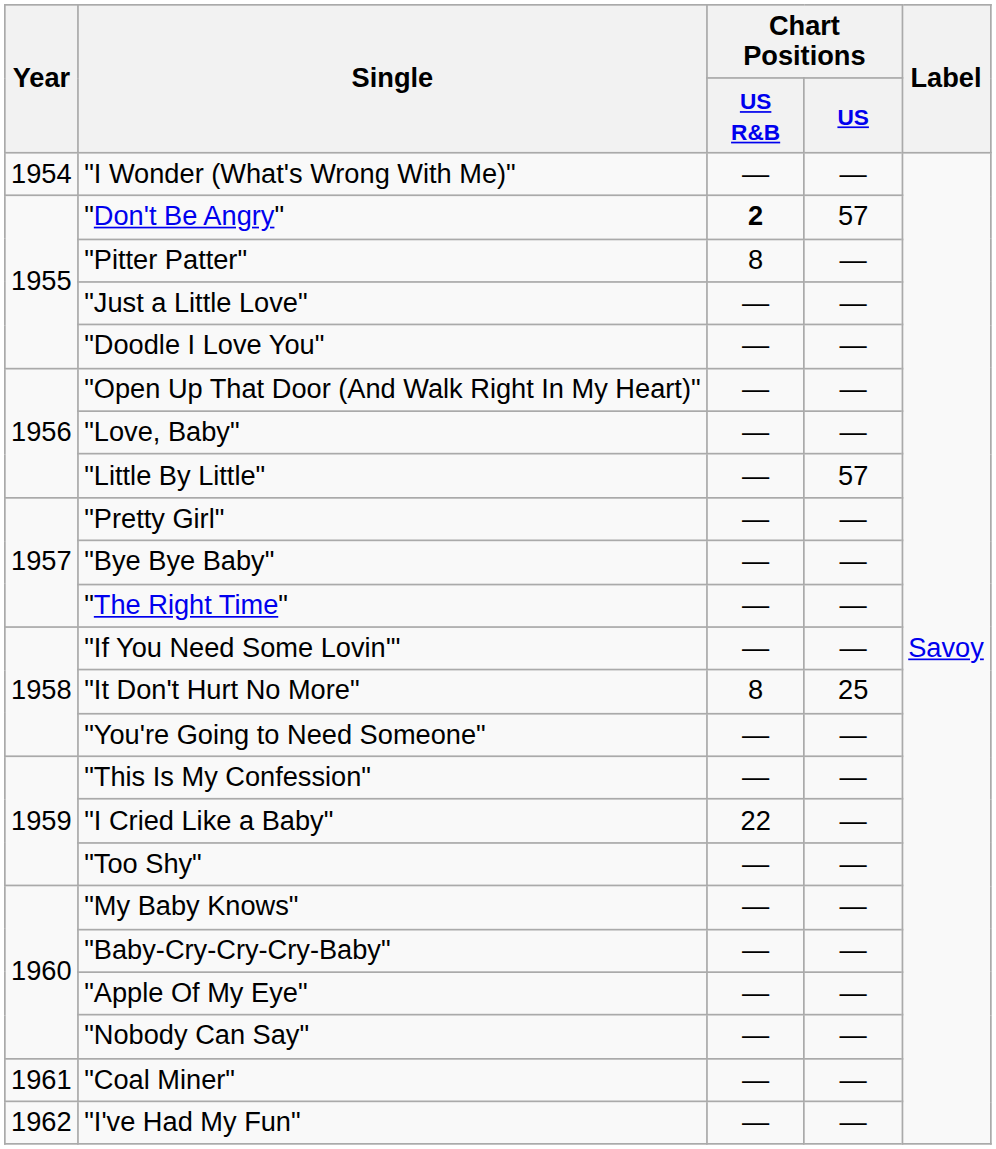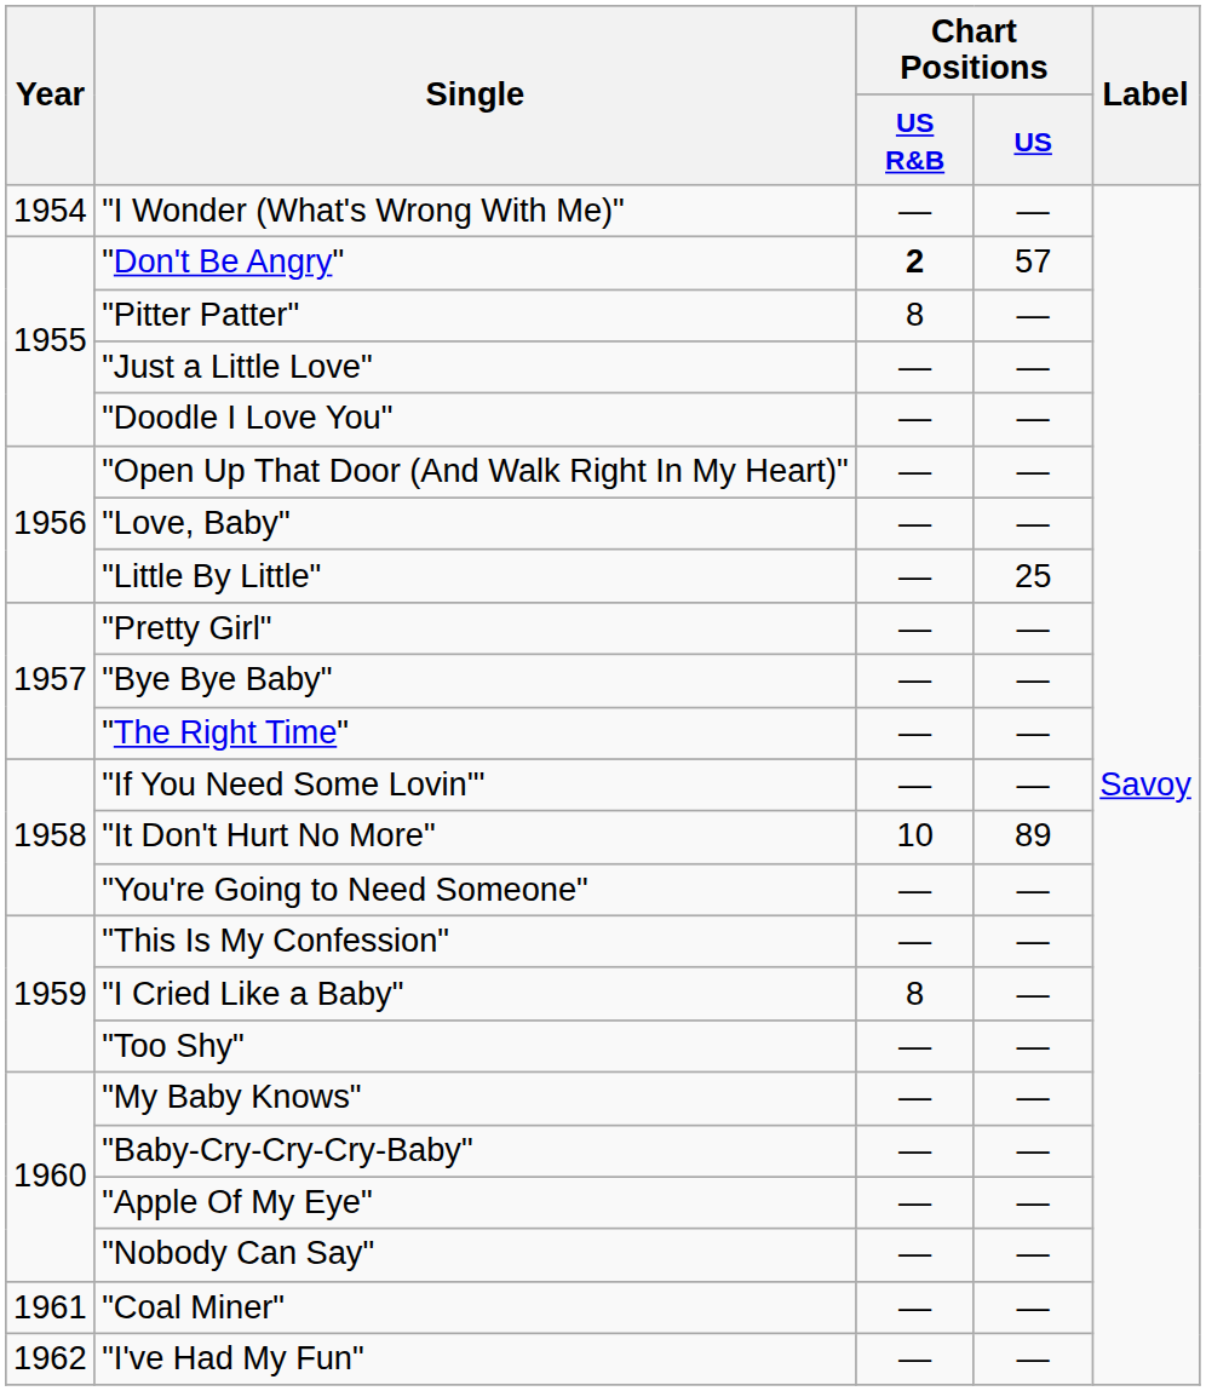"Little By Little" | Chart Positions / US: 57 -> 25
"It Don't Hurt No More" | Chart Positions / US R&B: 8 -> 10
"It Don't Hurt No More" | Chart Positions / US: 25 -> 89
"I Cried Like a Baby" | Chart Positions / US R&B: 22 -> 8
